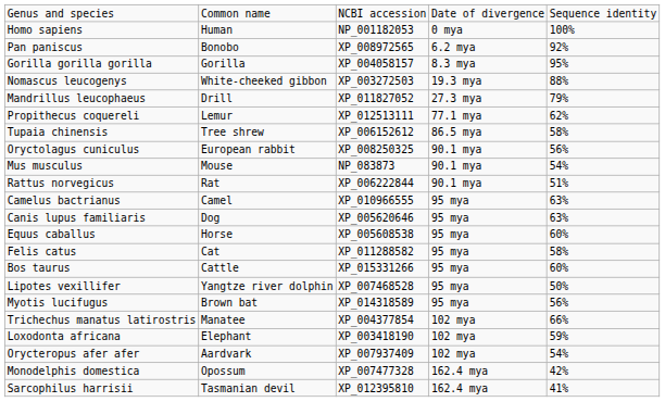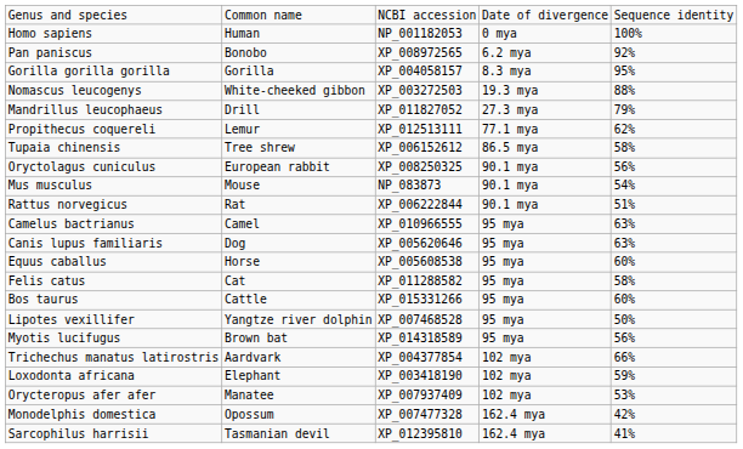Trichechus manatus latirostris | column 2: Manatee -> Aardvark
Orycteropus afer afer | column 2: Aardvark -> Manatee
Orycteropus afer afer | column 5: 54% -> 53%
